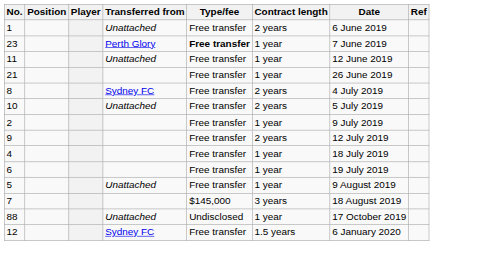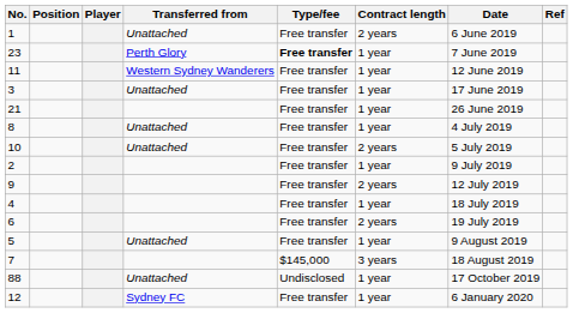11 | Transferred from: Unattached -> Western Sydney Wanderers
+ row: 3 | Unattached | Free transfer | 1 year | 17 June 2019
8 | Transferred from: Sydney FC -> Unattached
8 | Contract length: 2 years -> 1 year
6 | Contract length: 1 year -> 2 years
12 | Contract length: 1.5 years -> 1 year
